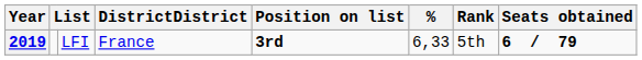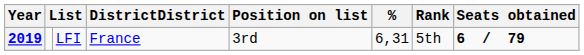2019 | Position on list: bold -> normal
2019 | %: 6,33 -> 6,31
